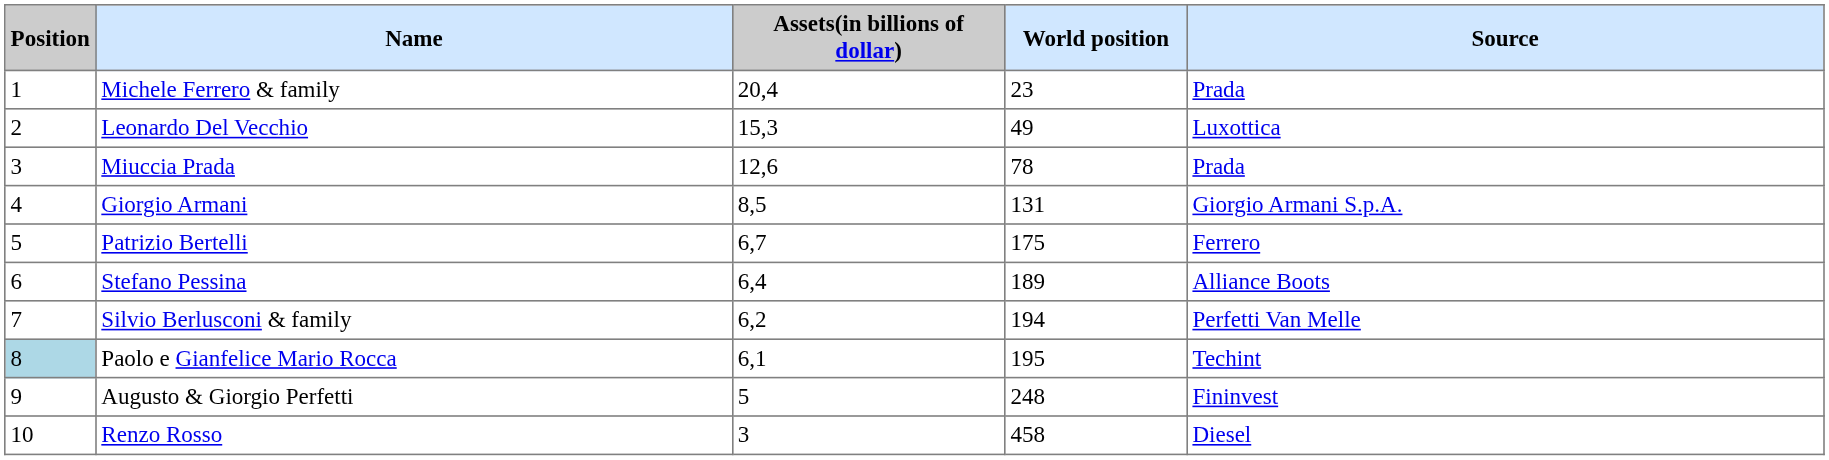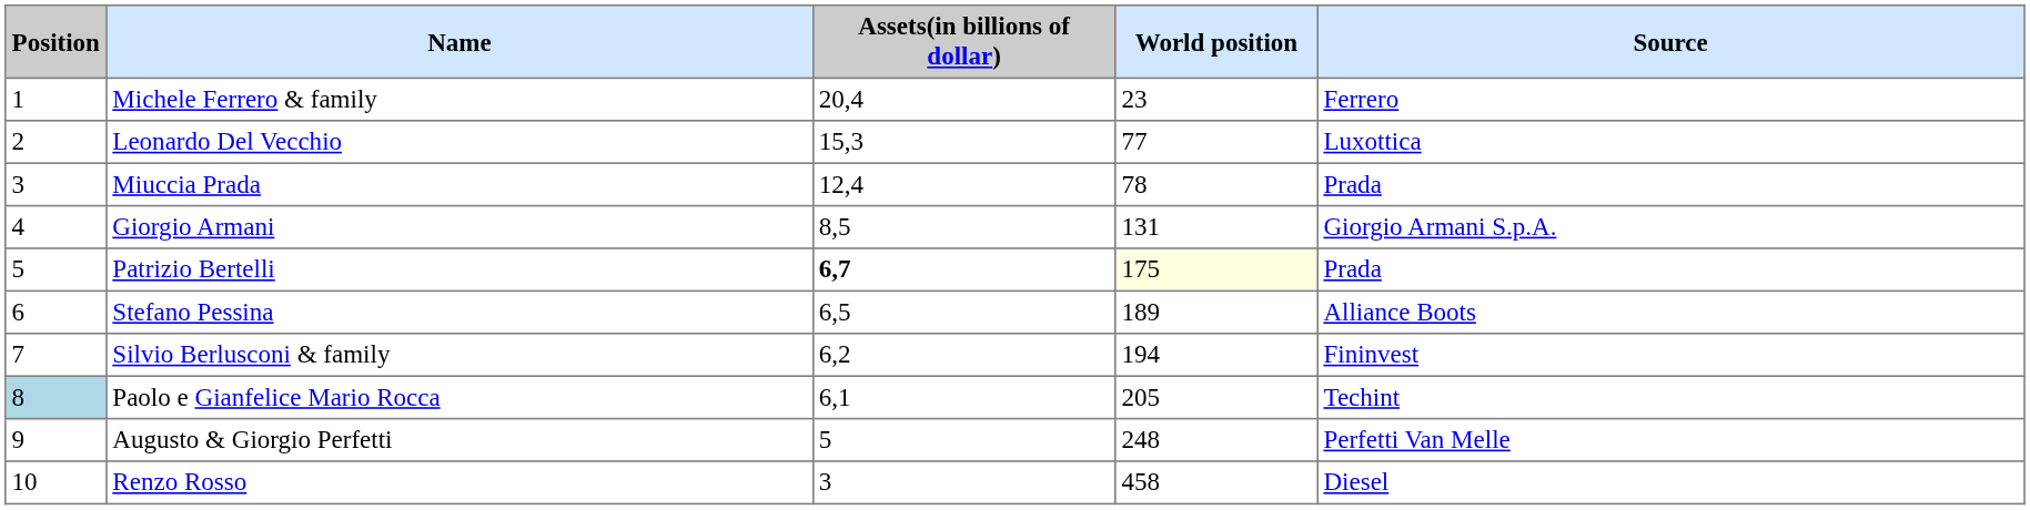Michele Ferrero & family | Source: Prada -> Ferrero
Leonardo Del Vecchio | World position: 49 -> 77
Miuccia Prada | Assets(in billions of dollar): 12,6 -> 12,4
Patrizio Bertelli | Assets(in billions of dollar): normal -> bold
Patrizio Bertelli | World position: no background -> lightyellow background
Patrizio Bertelli | Source: Ferrero -> Prada
Stefano Pessina | Assets(in billions of dollar): 6,4 -> 6,5
Silvio Berlusconi & family | Source: Perfetti Van Melle -> Fininvest
Paolo e Gianfelice Mario Rocca | World position: 195 -> 205
Augusto & Giorgio Perfetti | Source: Fininvest -> Perfetti Van Melle
